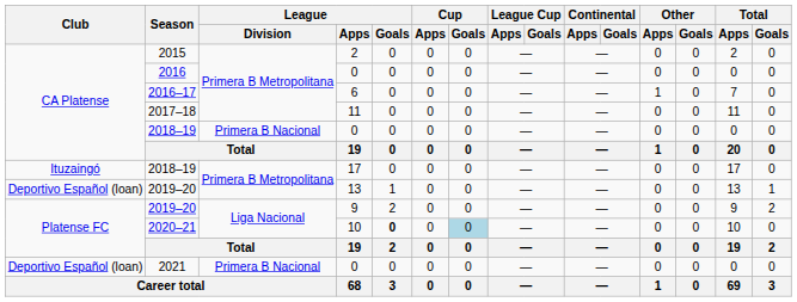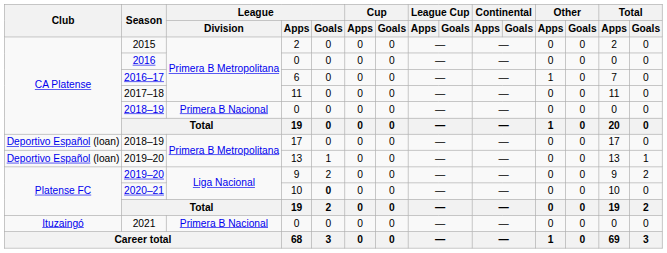2018–19 / 17 | Club: Ituzaingó -> Deportivo Español (loan)
2020–21 | Cup / Goals: lightblue background -> no background
2021 | Club: Deportivo Español (loan) -> Ituzaingó
